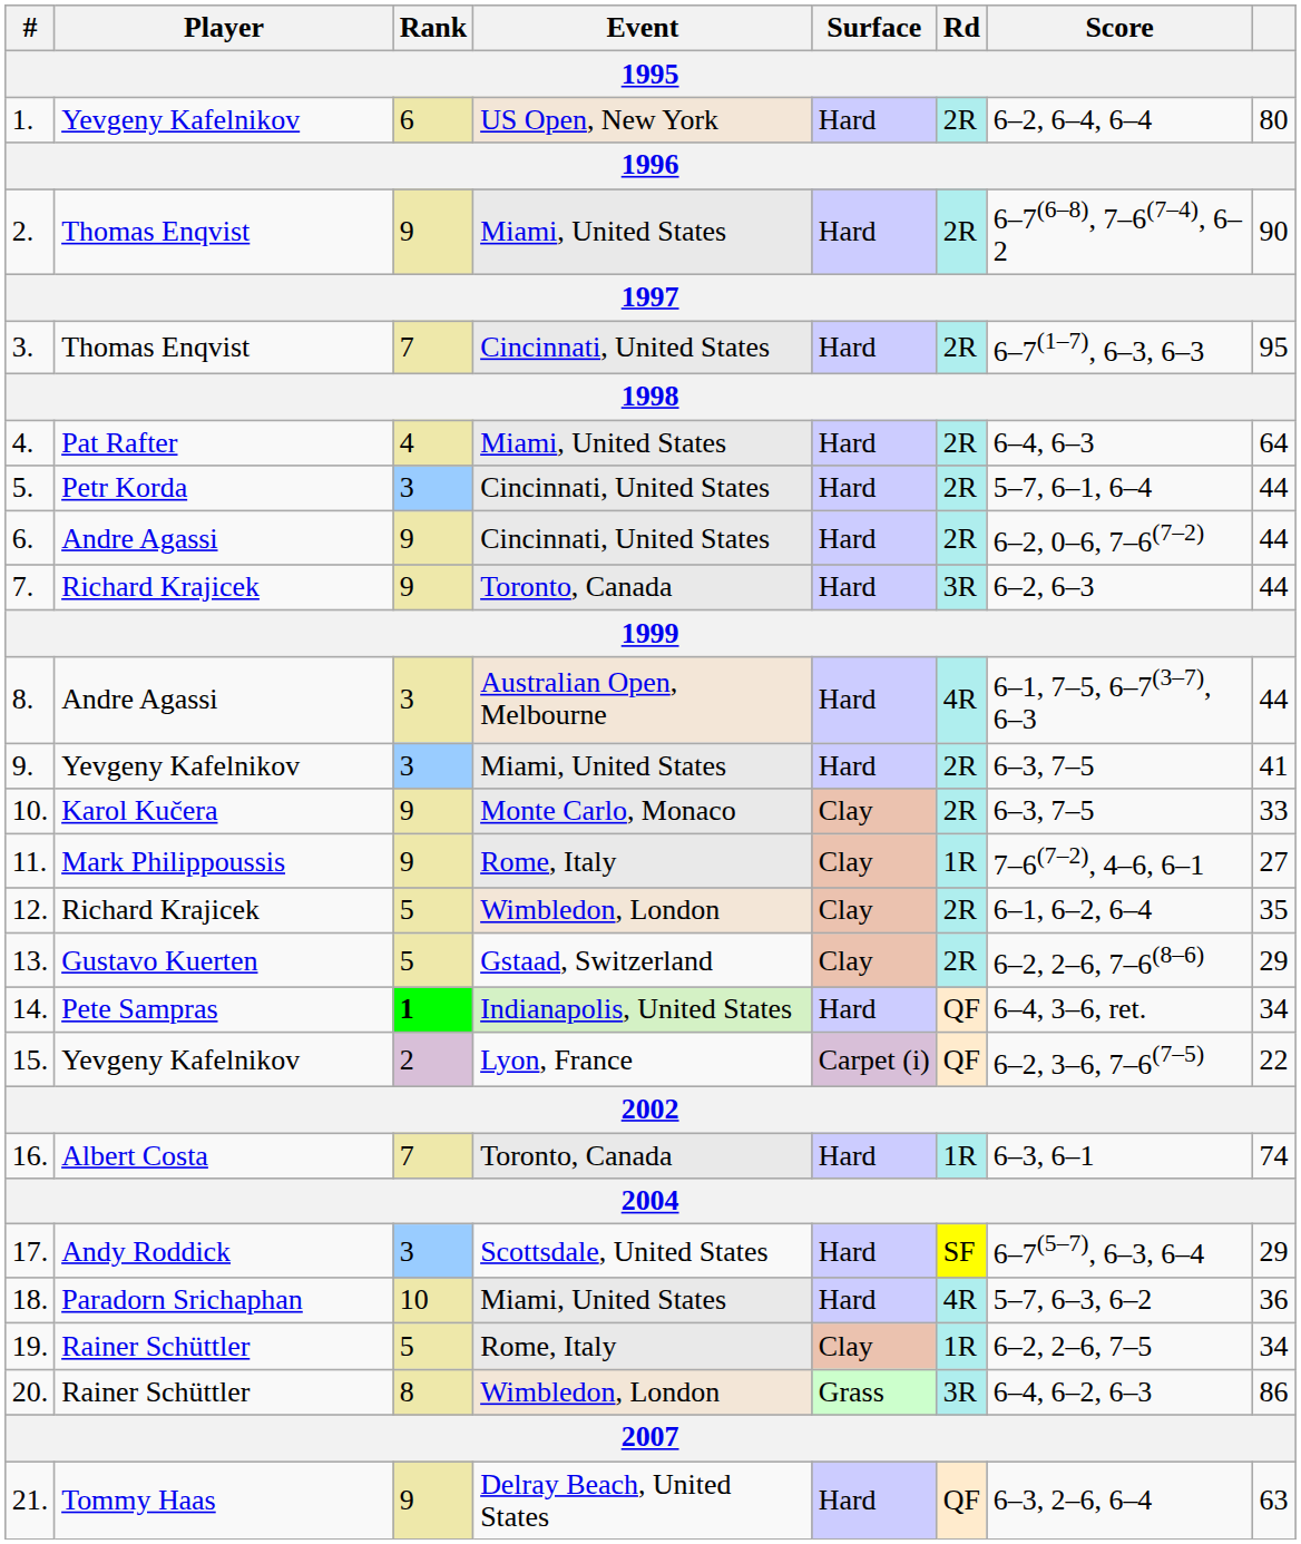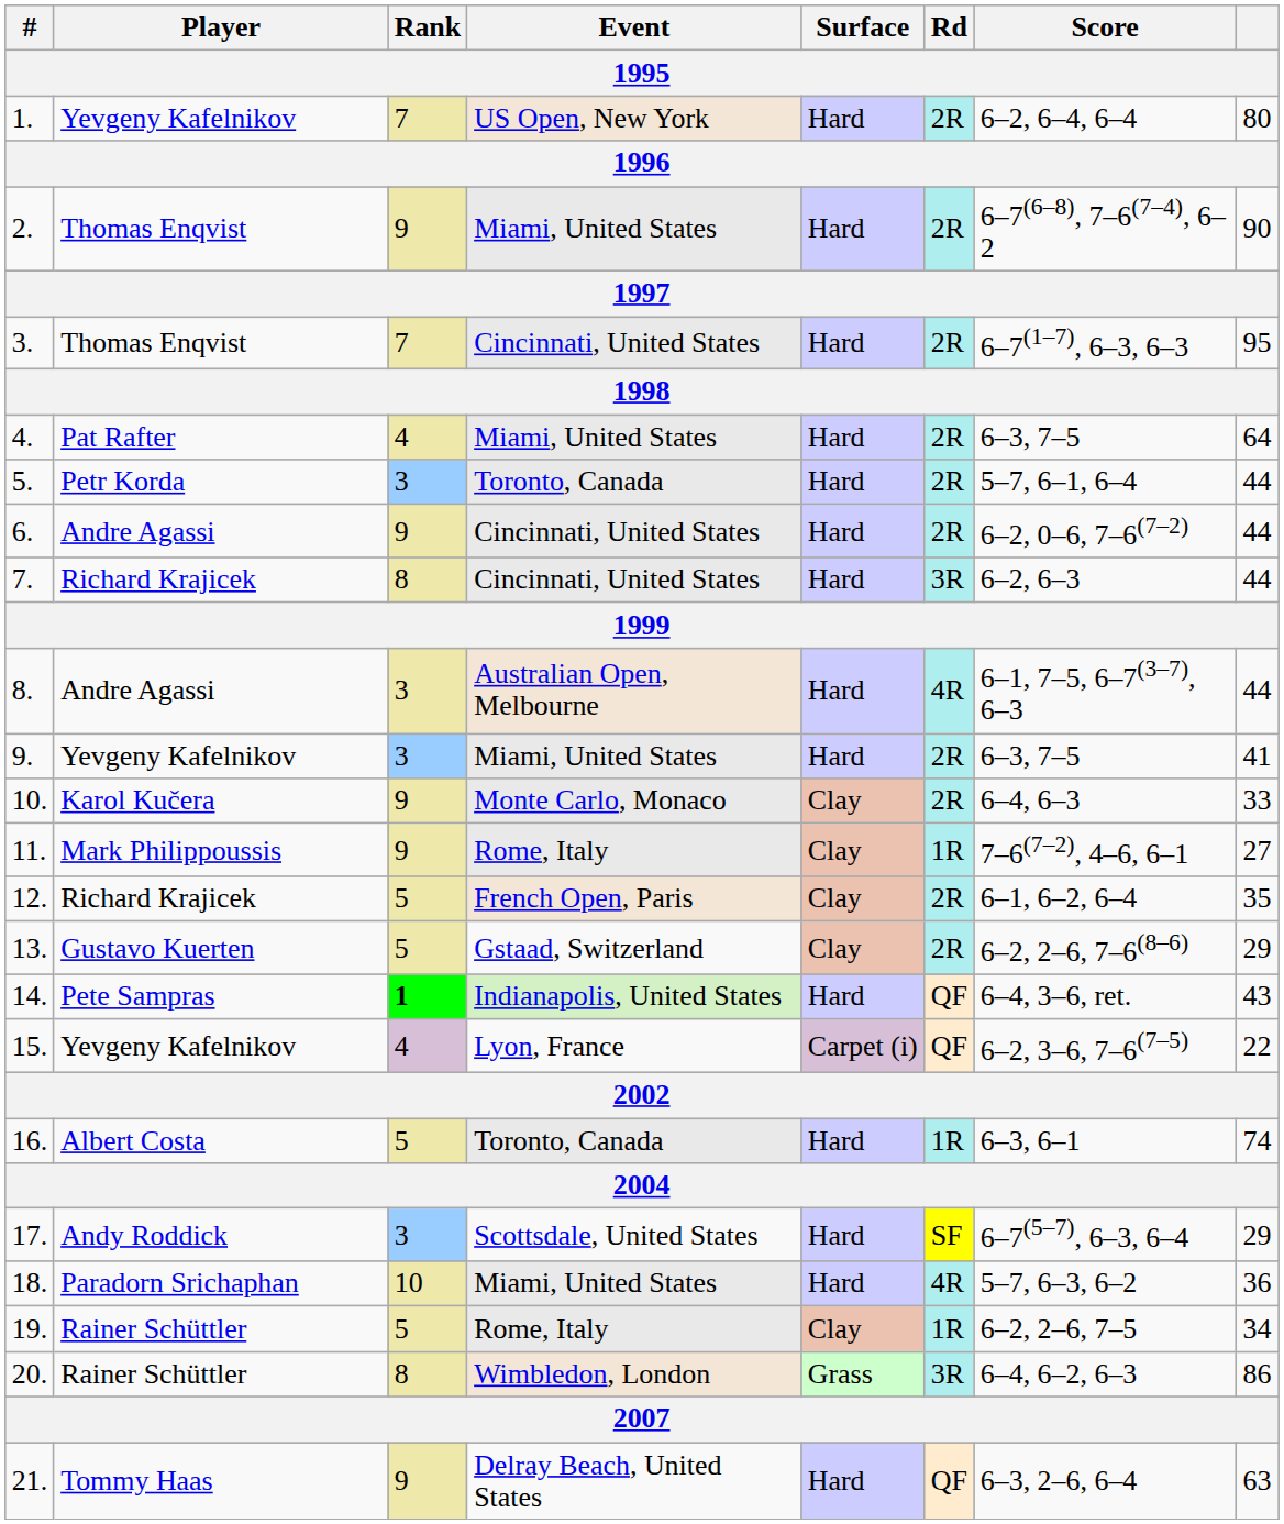1. | Rank: 6 -> 7
4. | Score: 6–4, 6–3 -> 6–3, 7–5
5. | Event: Cincinnati, United States -> Toronto, Canada
7. | Rank: 9 -> 8
7. | Event: Toronto, Canada -> Cincinnati, United States
10. | Score: 6–3, 7–5 -> 6–4, 6–3
12. | Event: Wimbledon, London -> French Open, Paris
14. | column 8: 34 -> 43
15. | Rank: 2 -> 4
16. | Rank: 7 -> 5
